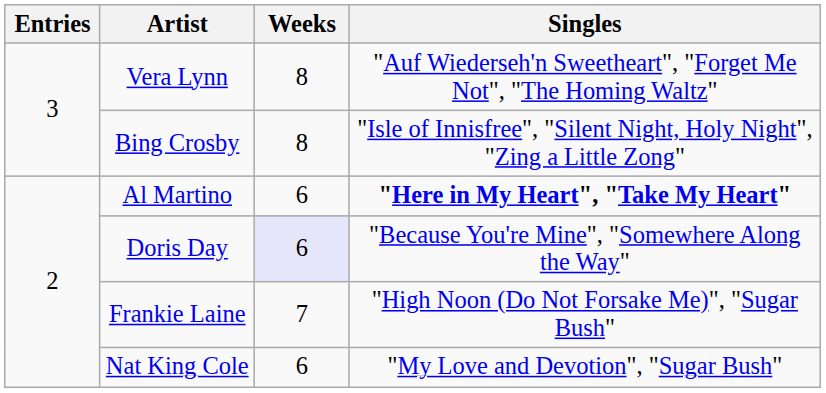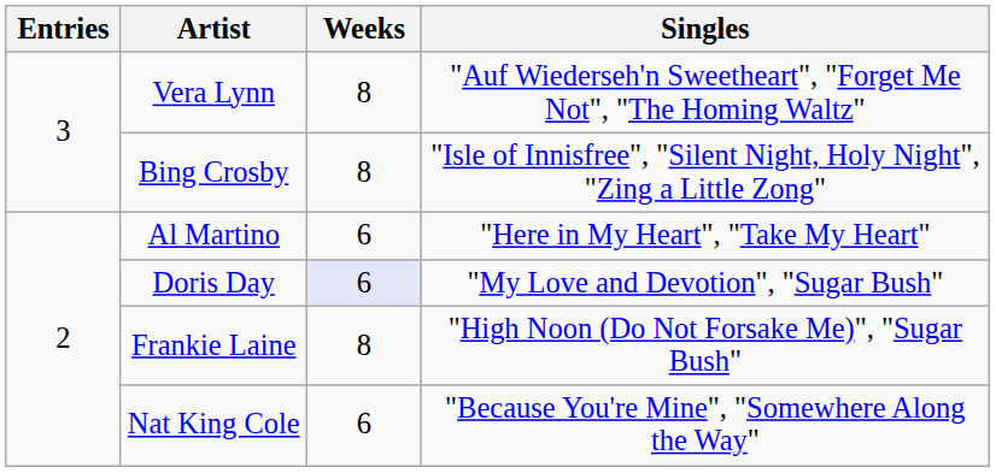Al Martino | Singles: bold -> normal
Doris Day | Singles: "Because You're Mine", "Somewhere Along the Way" -> "My Love and Devotion", "Sugar Bush"
Frankie Laine | Weeks: 7 -> 8
Nat King Cole | Singles: "My Love and Devotion", "Sugar Bush" -> "Because You're Mine", "Somewhere Along the Way"
